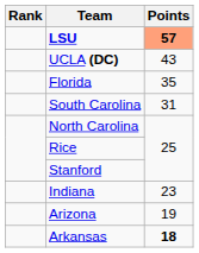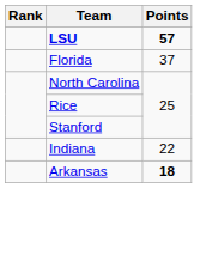LSU | Points: lightsalmon background -> no background
- row: UCLA (DC) | 43
Florida | Points: 35 -> 37
- row: South Carolina | 31
Indiana | Points: 23 -> 22
- row: Arizona | 19
